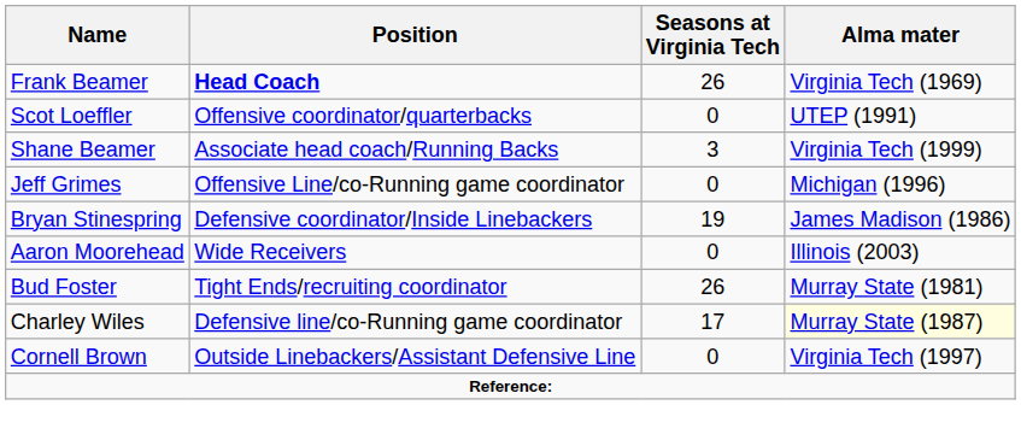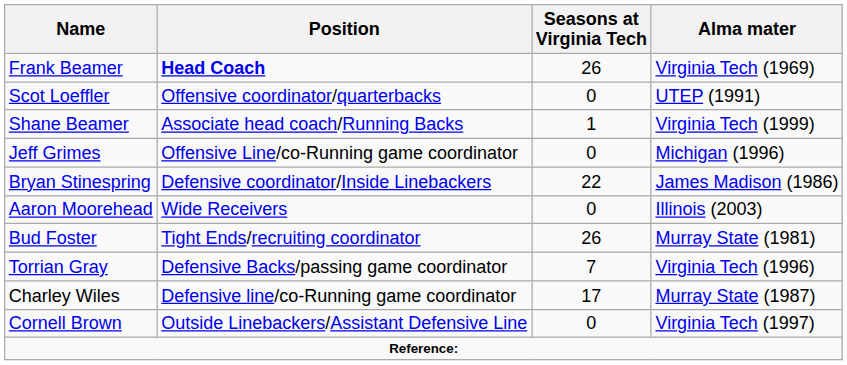Shane Beamer | Seasons at Virginia Tech: 3 -> 1
Bryan Stinespring | Seasons at Virginia Tech: 19 -> 22
+ row: Torrian Gray | Defensive Backs/passing game coordinator | 7 | Virginia Tech (1996)
Charley Wiles | Alma mater: lightyellow background -> no background
